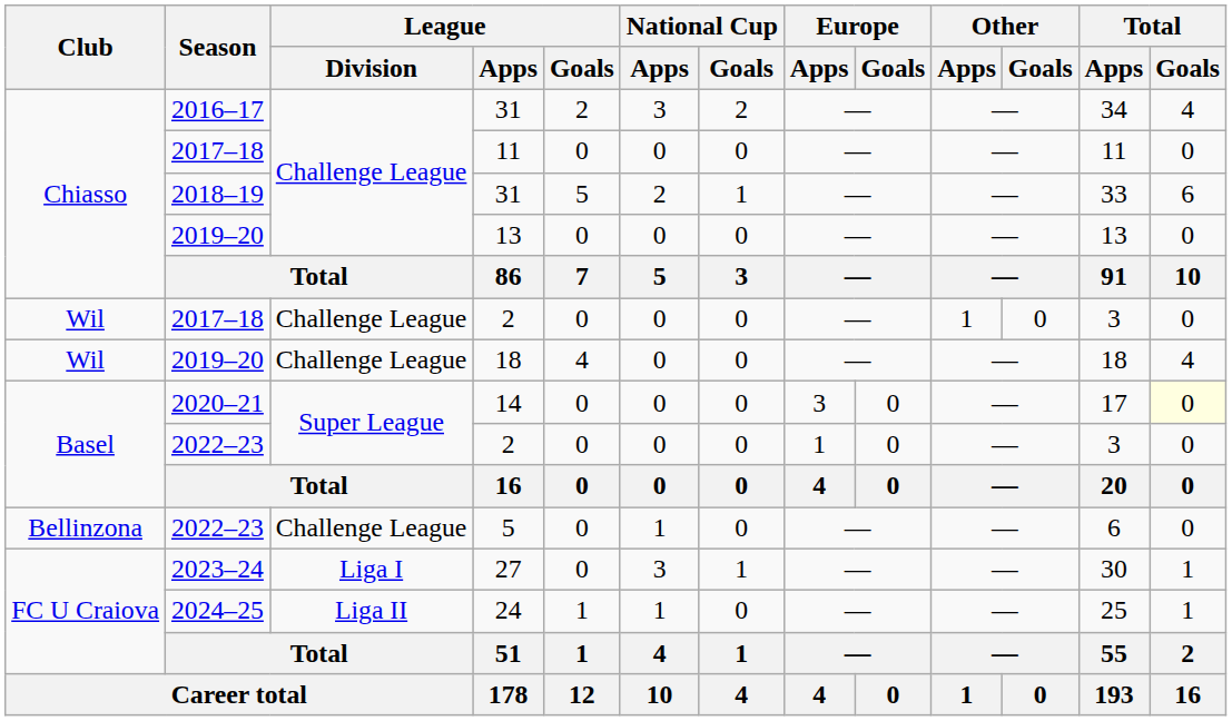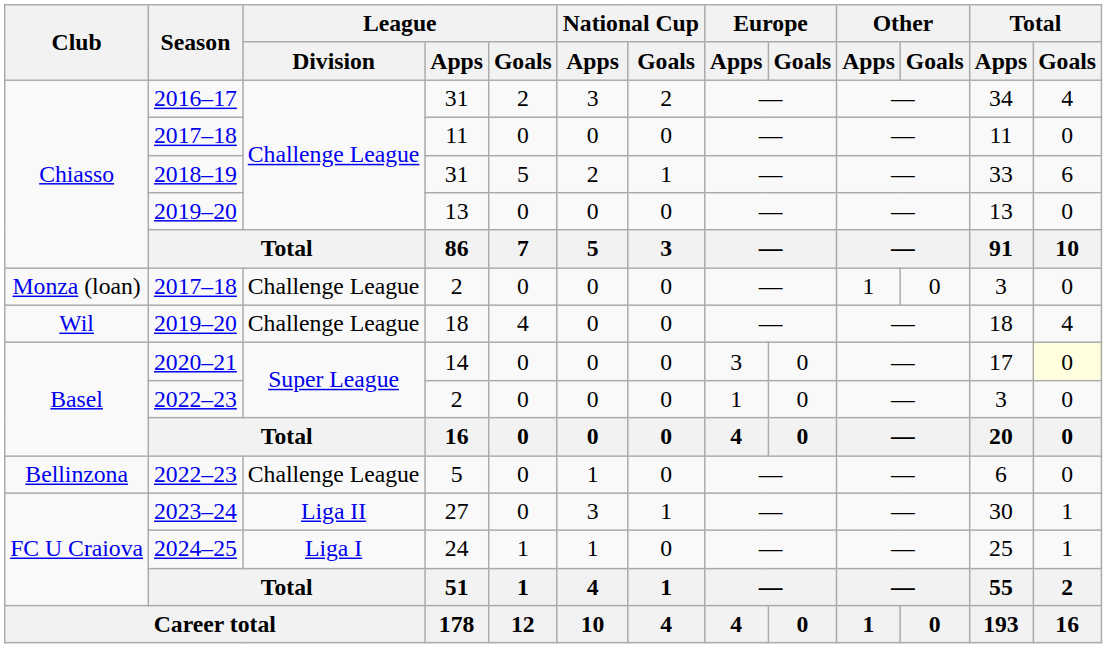2017–18 / 2 | Club: Wil -> Monza (loan)
27 | League / Division: Liga I -> Liga II
24 | League / Division: Liga II -> Liga I
